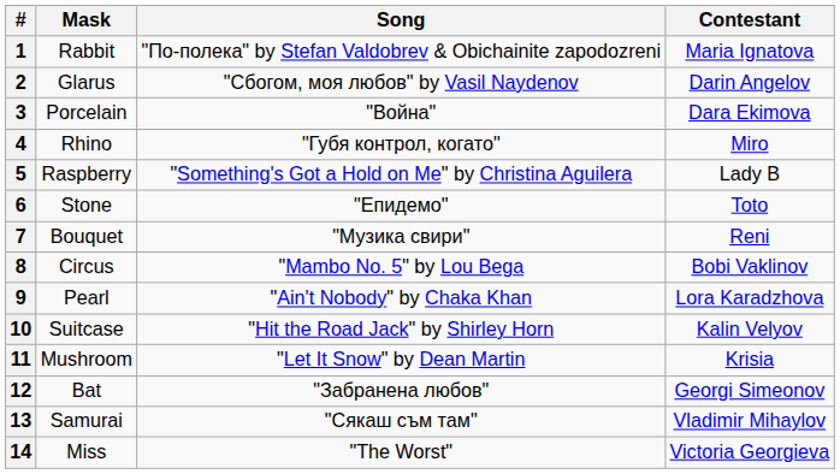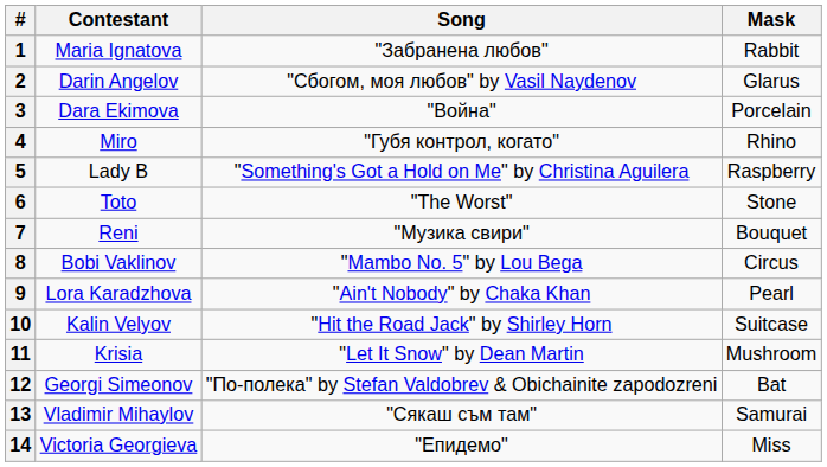columns swapped: Contestant <-> Mask
1 | Song: "По-полека" by Stefan Valdobrev & Obichainite zapodozreni -> "Забранена любов"
6 | Song: "Епидемо" -> "The Worst"
12 | Song: "Забранена любов" -> "По-полека" by Stefan Valdobrev & Obichainite zapodozreni
14 | Song: "The Worst" -> "Епидемо"
